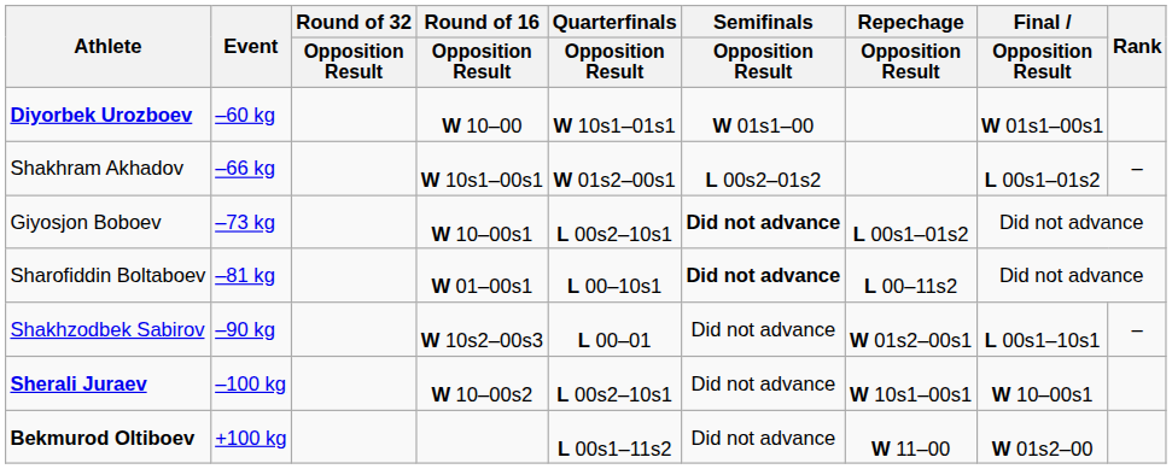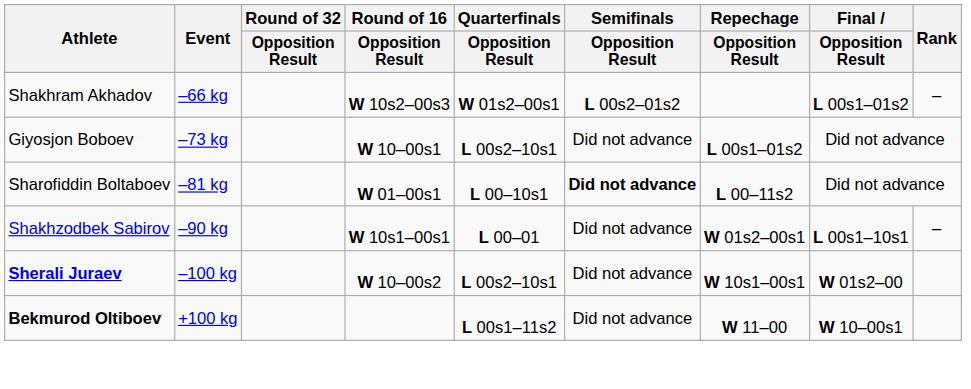- row: Diyorbek Urozboev | –60 kg | W 10–00 | W 10s1–01s1 | W 01s1–00 | W 01s1–00s1
Shakhram Akhadov | Round of 16 / Opposition Result: W 10s1–00s1 -> W 10s2–00s3
Giyosjon Boboev | Semifinals / Opposition Result: bold -> normal
Shakhzodbek Sabirov | Round of 16 / Opposition Result: W 10s2–00s3 -> W 10s1–00s1
Sherali Juraev | Final / Opposition Result: W 10–00s1 -> W 01s2–00
Bekmurod Oltiboev | Final / Opposition Result: W 01s2–00 -> W 10–00s1
